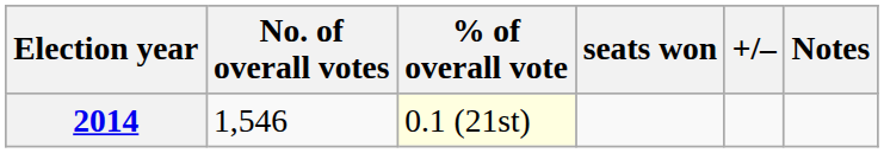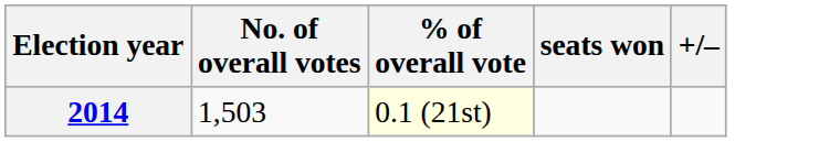- column: Notes
2014 | No. of overall votes: 1,546 -> 1,503
